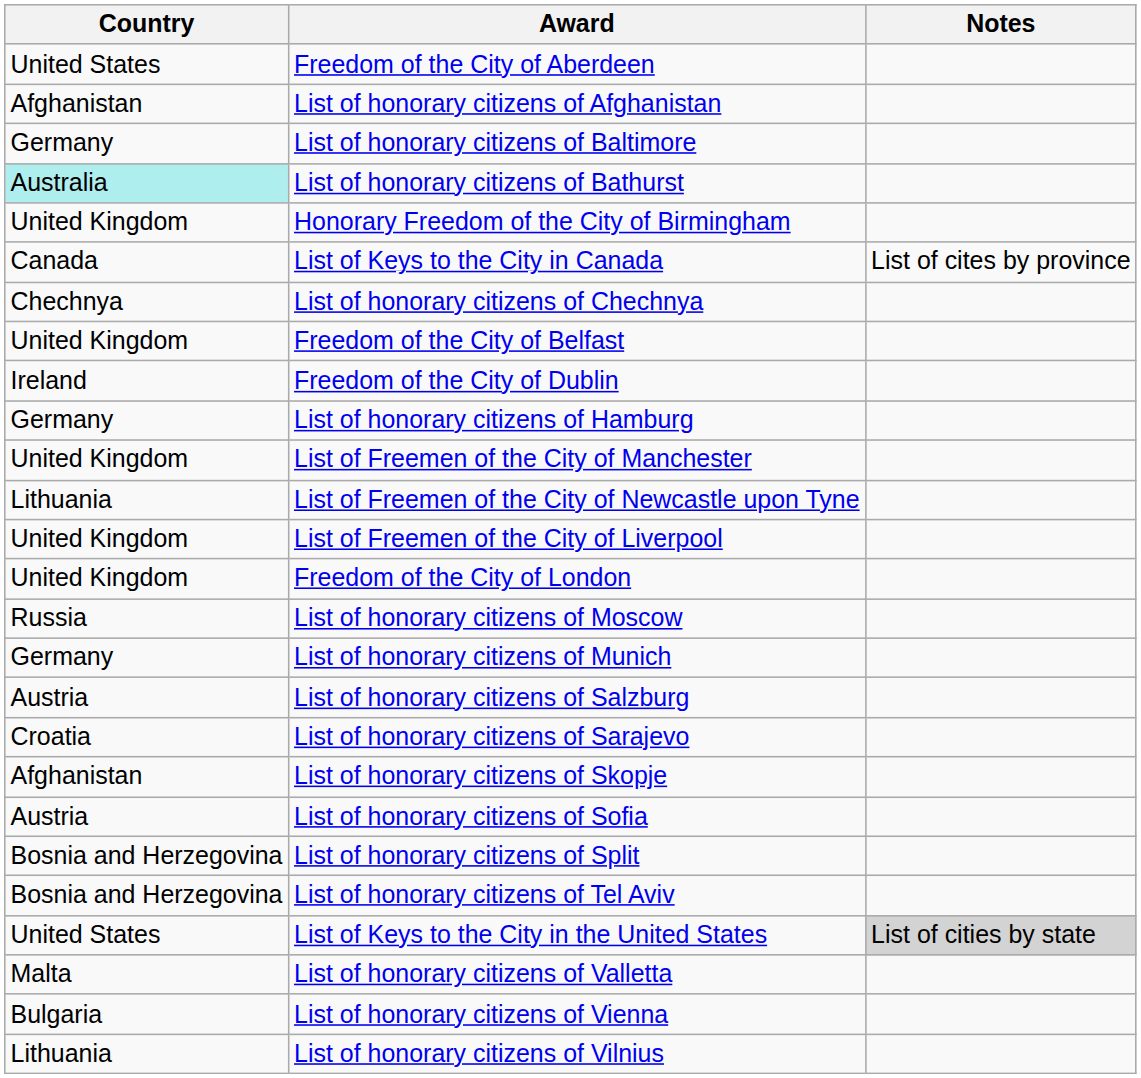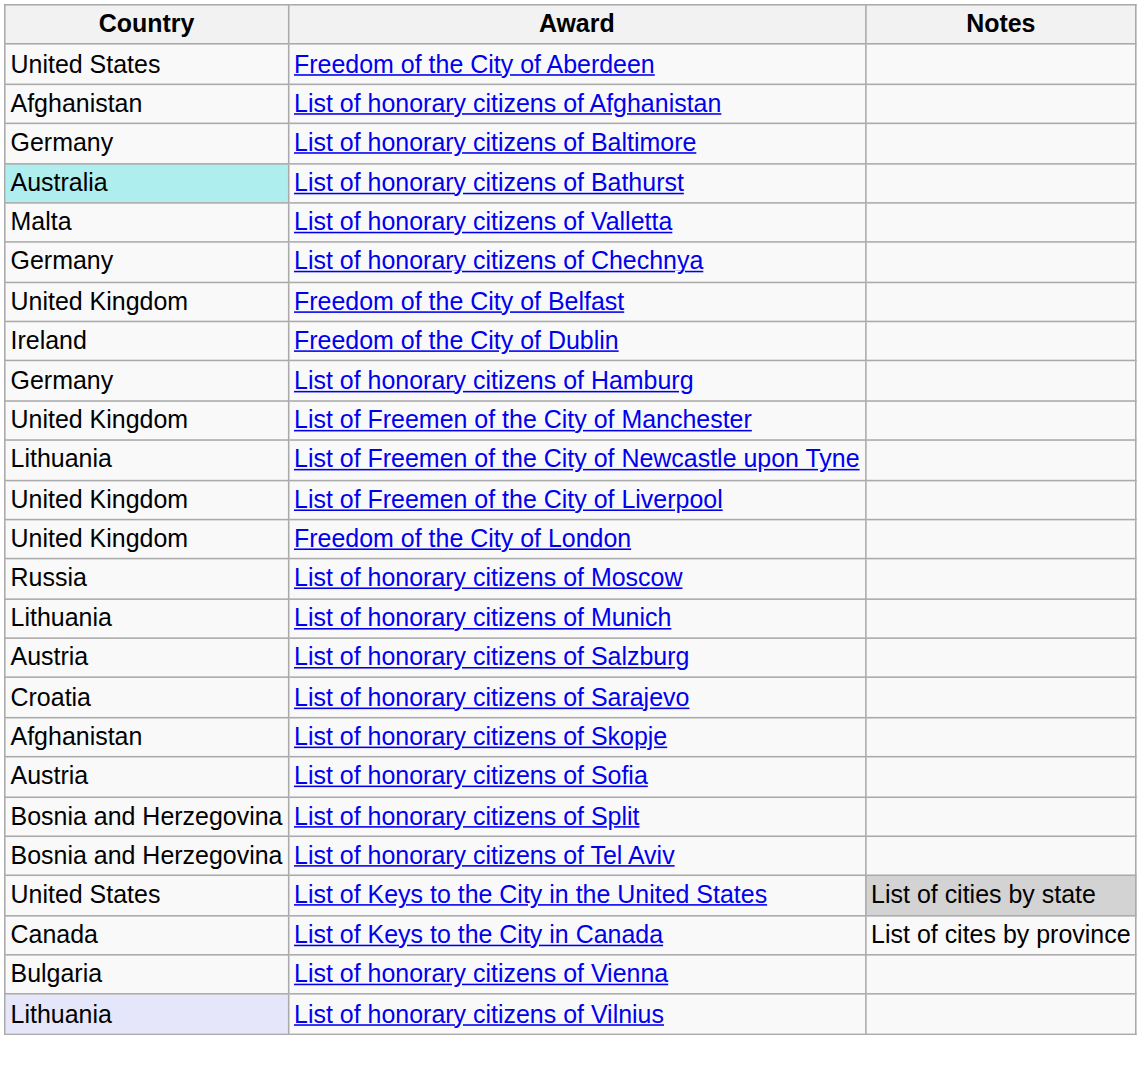- row: United Kingdom | Honorary Freedom of the City of Birmingham
rows swapped: List of Keys to the City in Canada <-> List of honorary citizens of Valletta
List of honorary citizens of Chechnya | Country: Chechnya -> Germany
List of honorary citizens of Munich | Country: Germany -> Lithuania
List of honorary citizens of Vilnius | Country: no background -> lavender background
